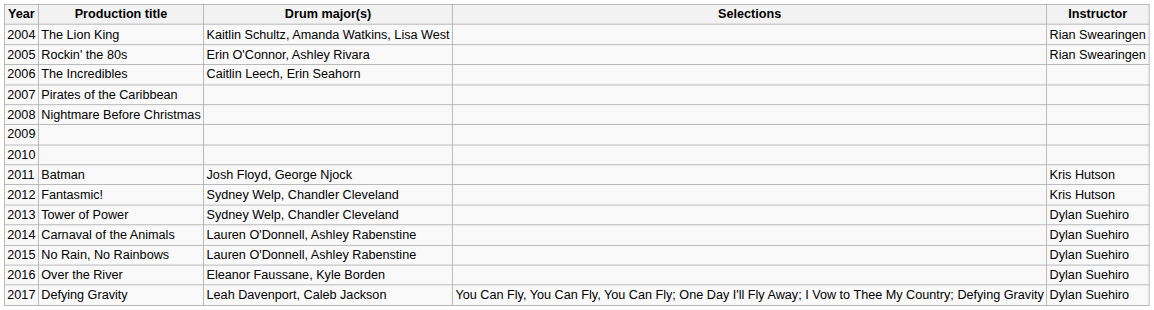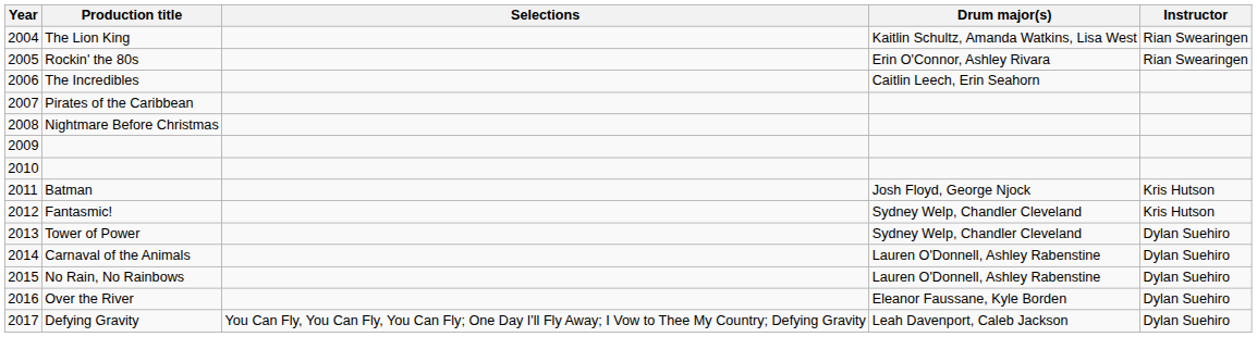columns swapped: Drum major(s) <-> Selections
